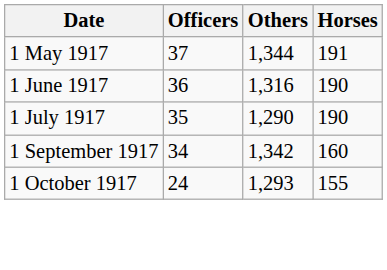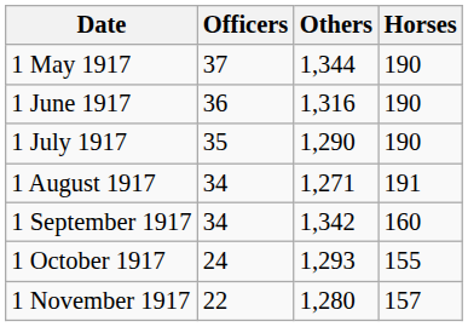1 May 1917 | Horses: 191 -> 190
+ row: 1 August 1917 | 34 | 1,271 | 191
+ row: 1 November 1917 | 22 | 1,280 | 157
